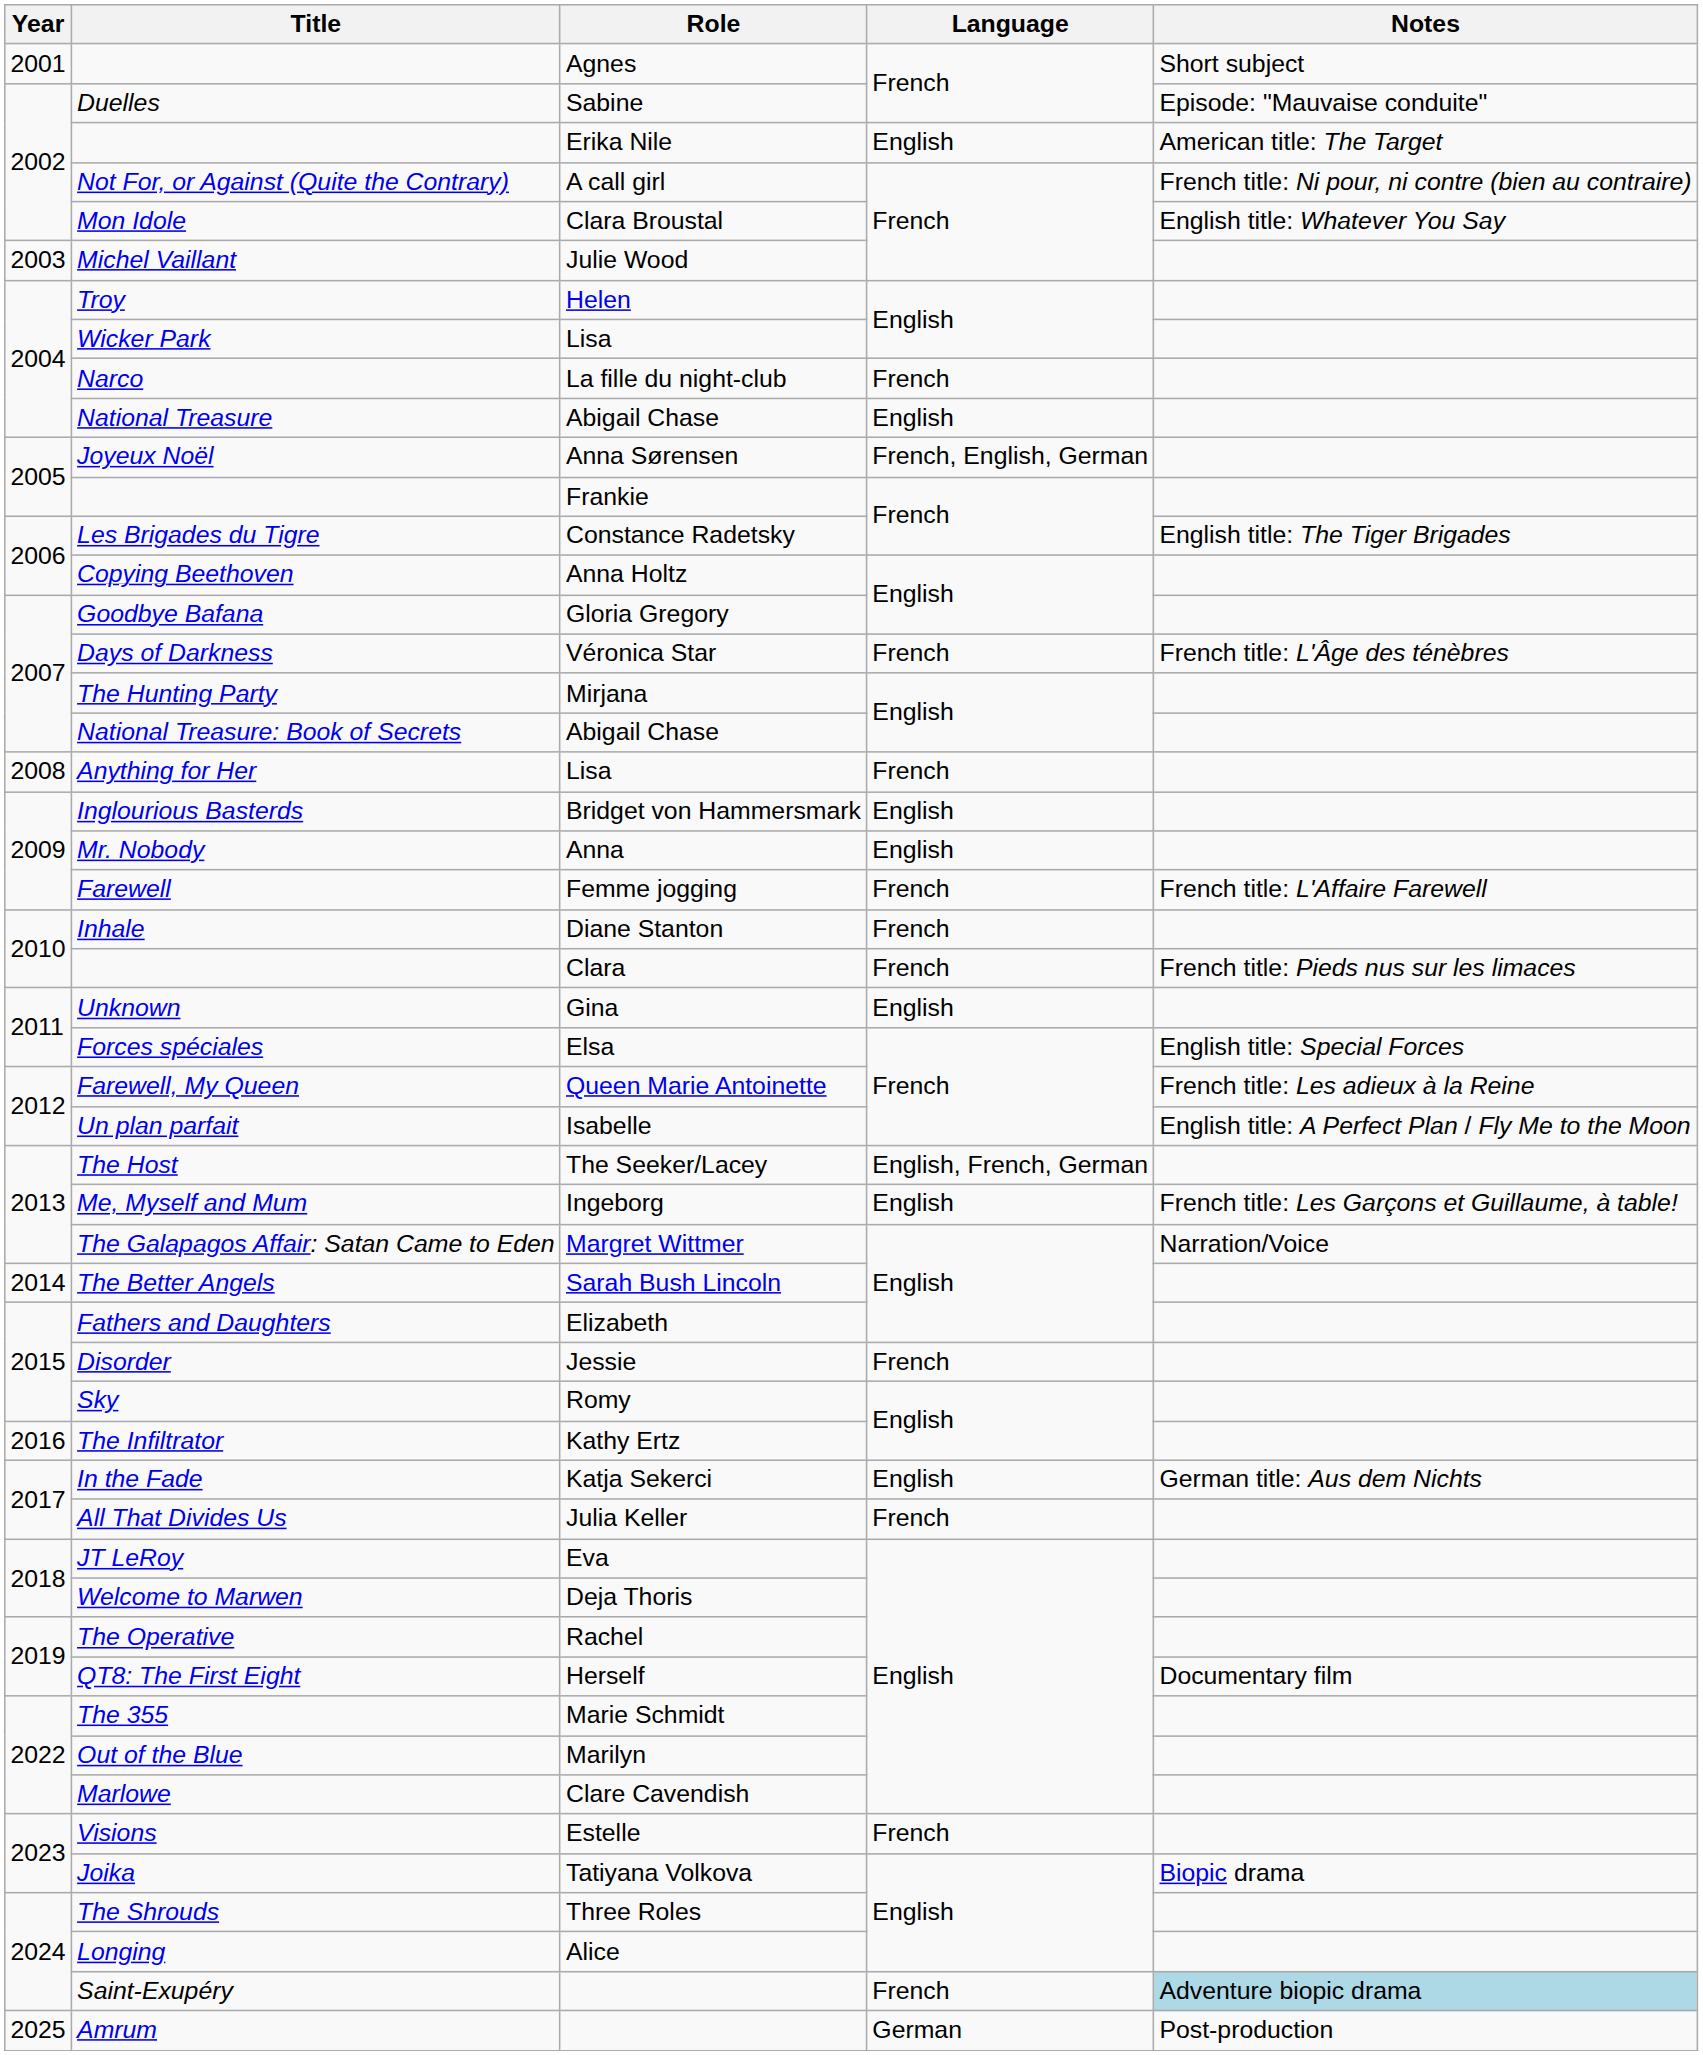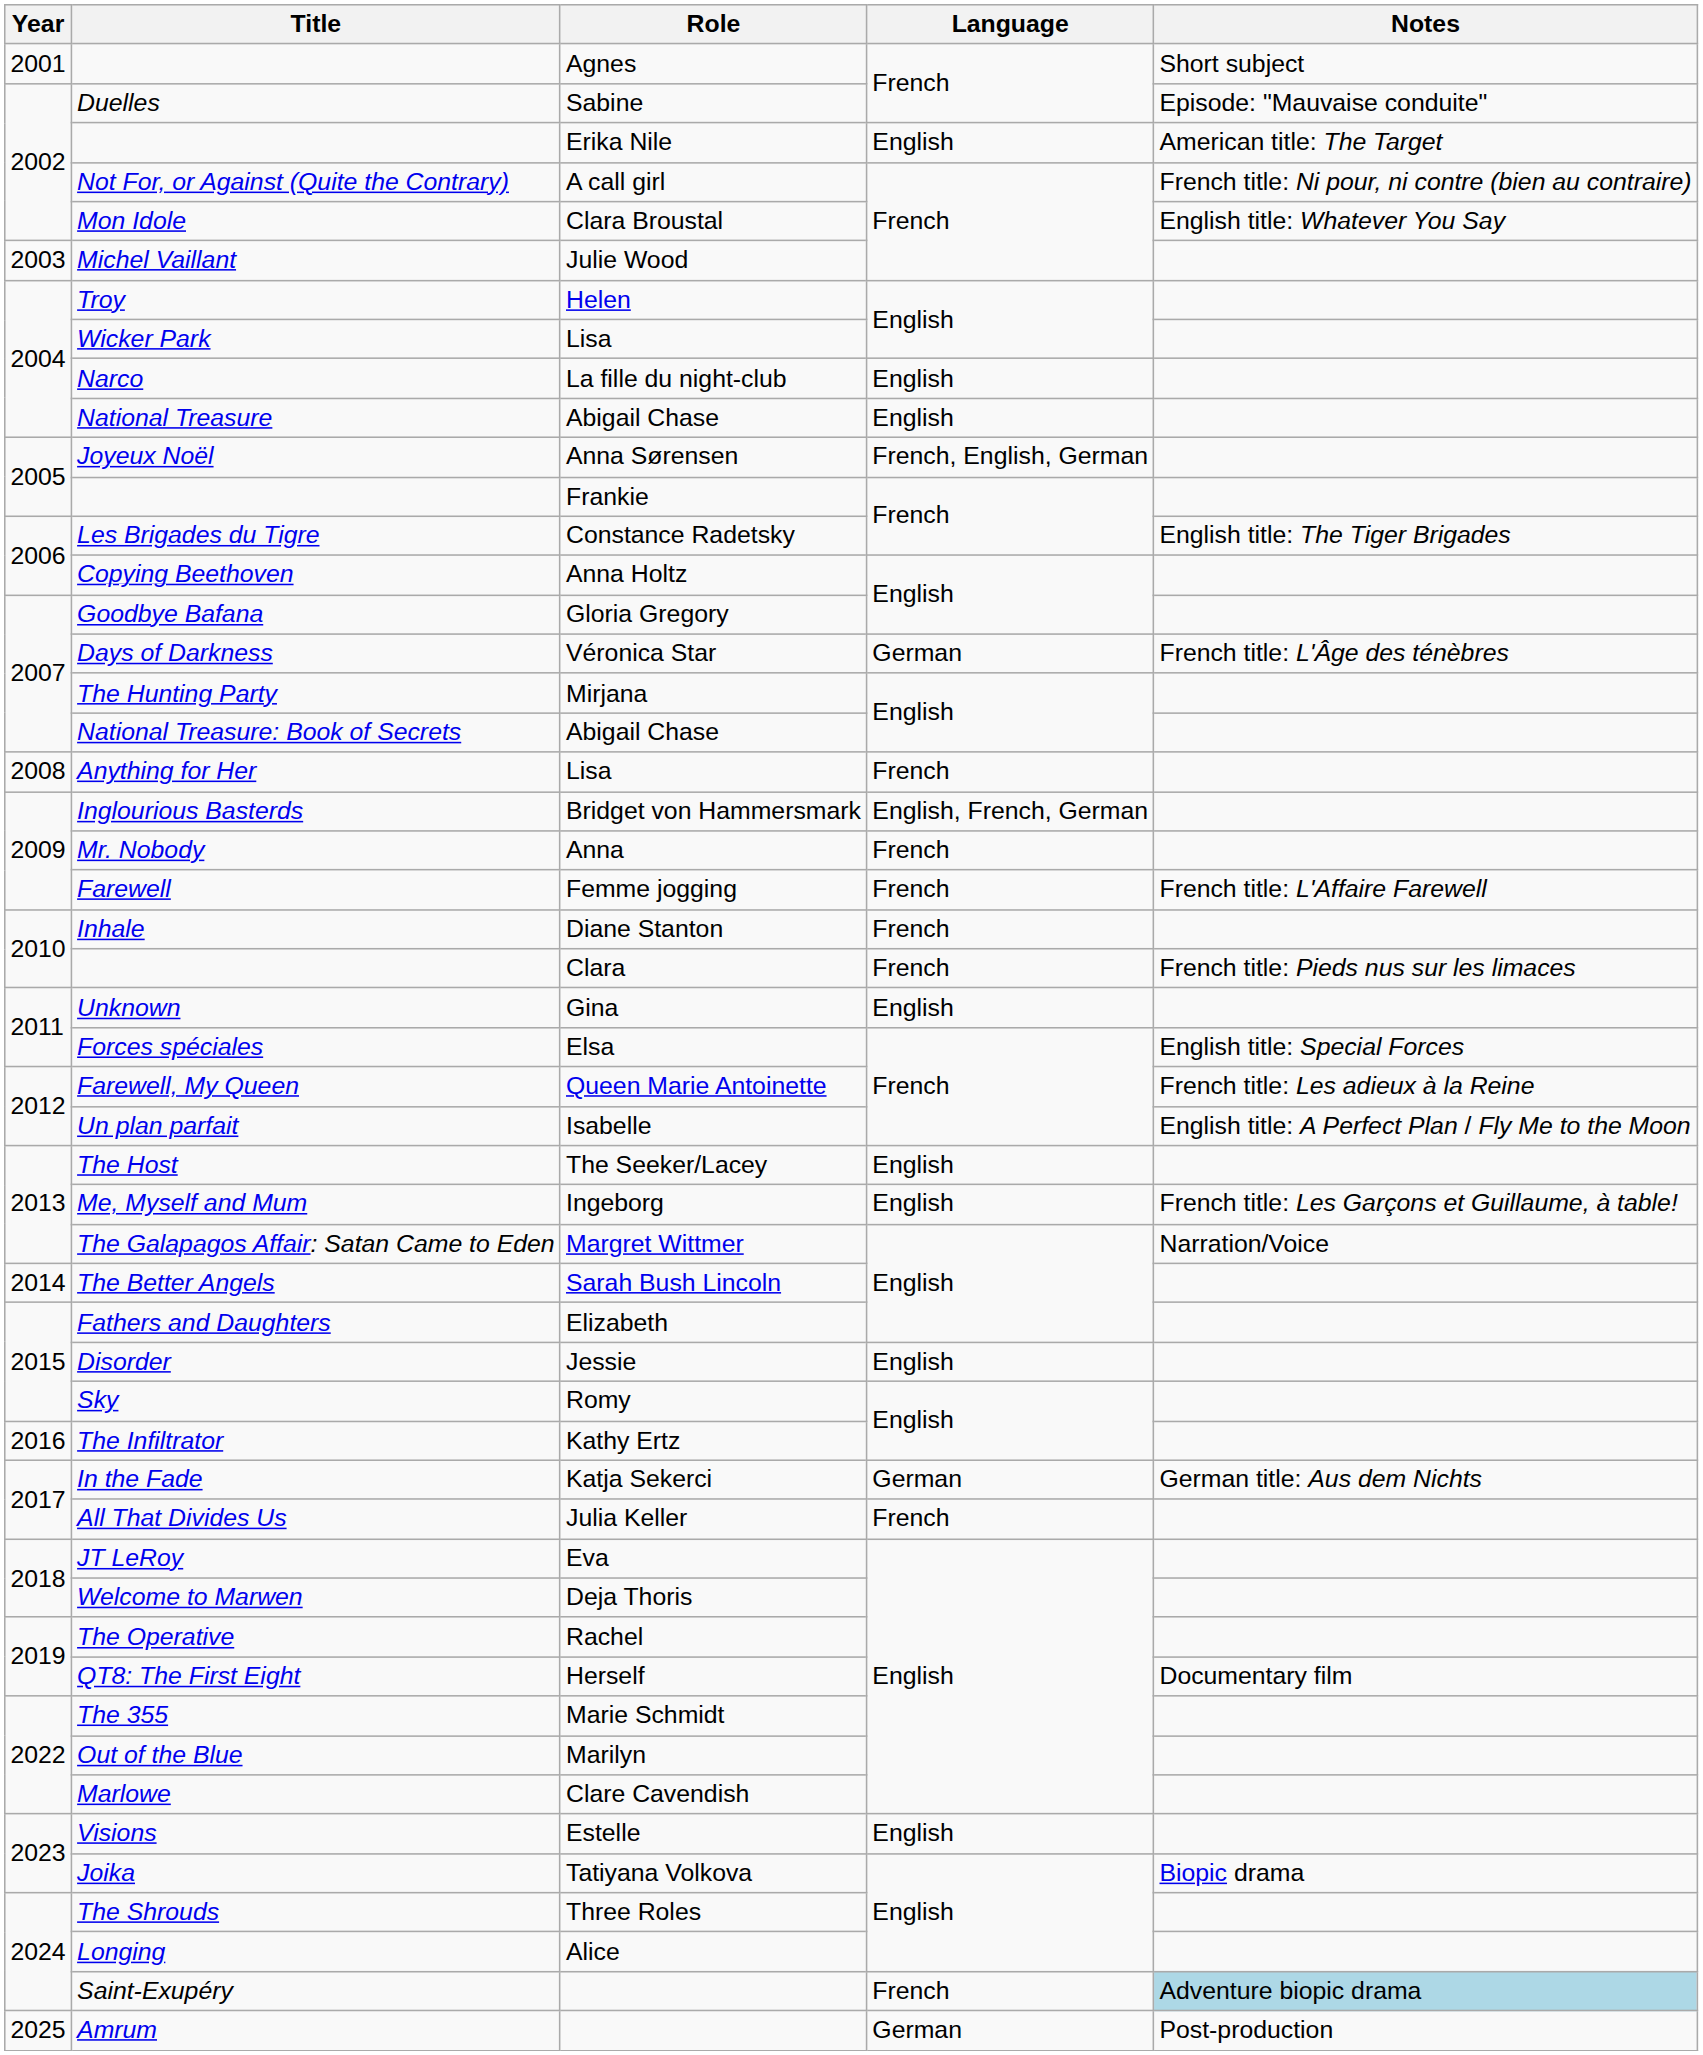Narco | Language: French -> English
Days of Darkness | Language: French -> German
Inglourious Basterds | Language: English -> English, French, German
Mr. Nobody | Language: English -> French
The Host | Language: English, French, German -> English
Disorder | Language: French -> English
In the Fade | Language: English -> German
Visions | Language: French -> English
